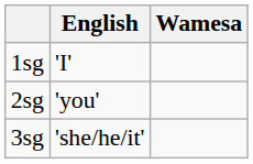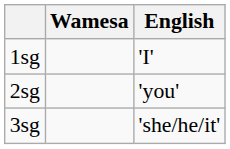columns swapped: Wamesa <-> English
